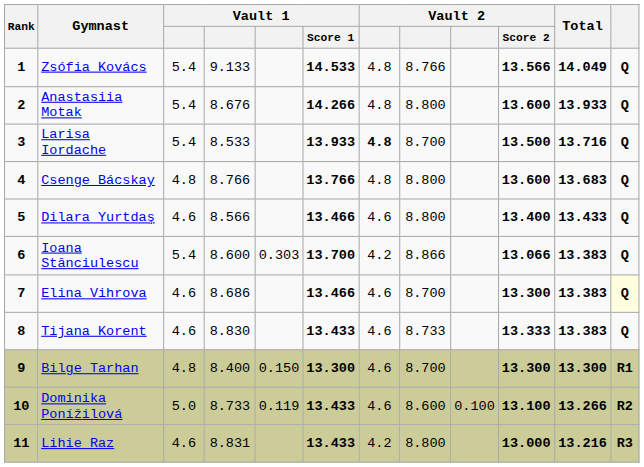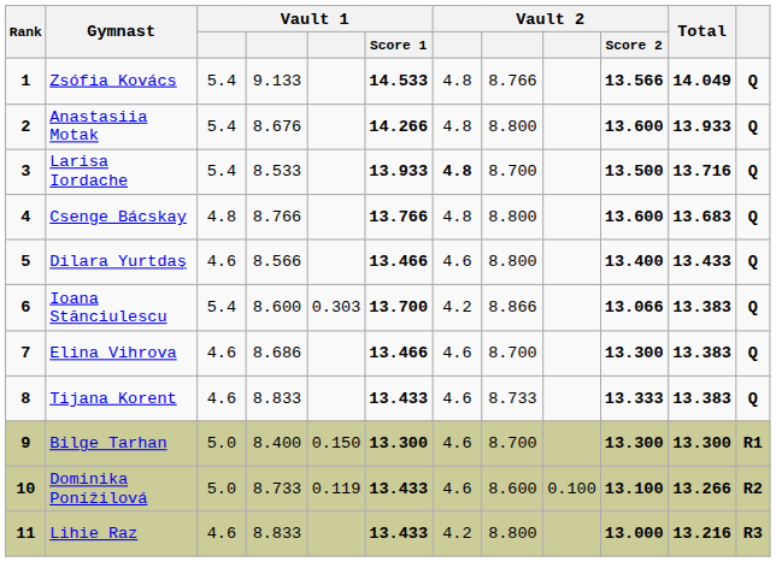Elina Vihrova | column 12: lightyellow background -> no background
Tijana Korent | column 4: 8.830 -> 8.833
Bilge Tarhan | column 3: 4.8 -> 5.0
Lihie Raz | column 4: 8.831 -> 8.833
